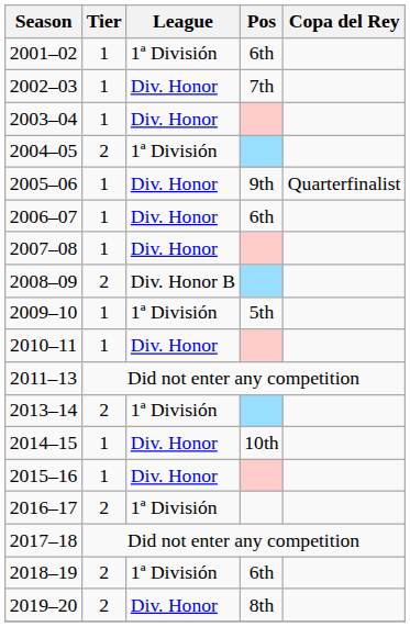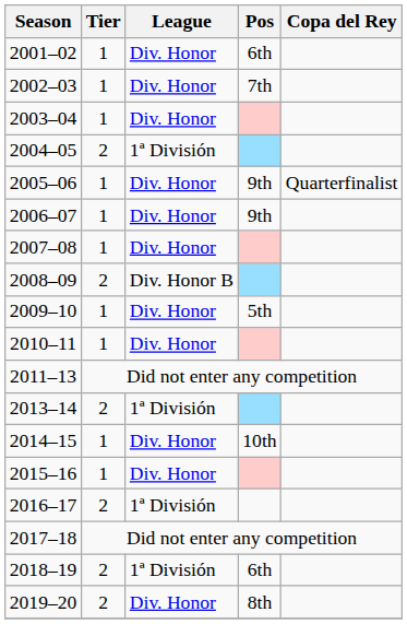2001–02 | League: 1ª División -> Div. Honor
2006–07 | Pos: 6th -> 9th
2009–10 | League: 1ª División -> Div. Honor
